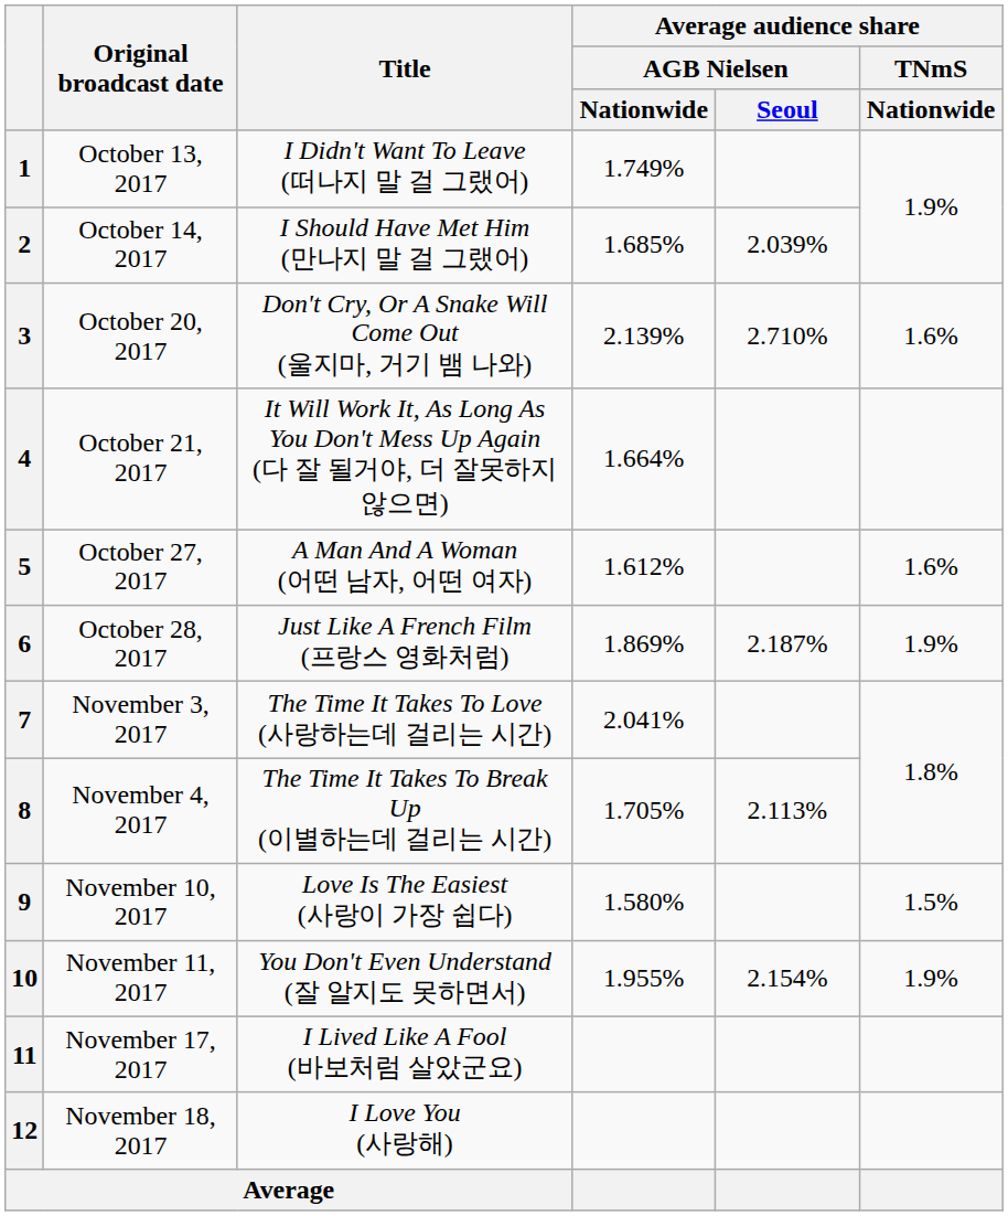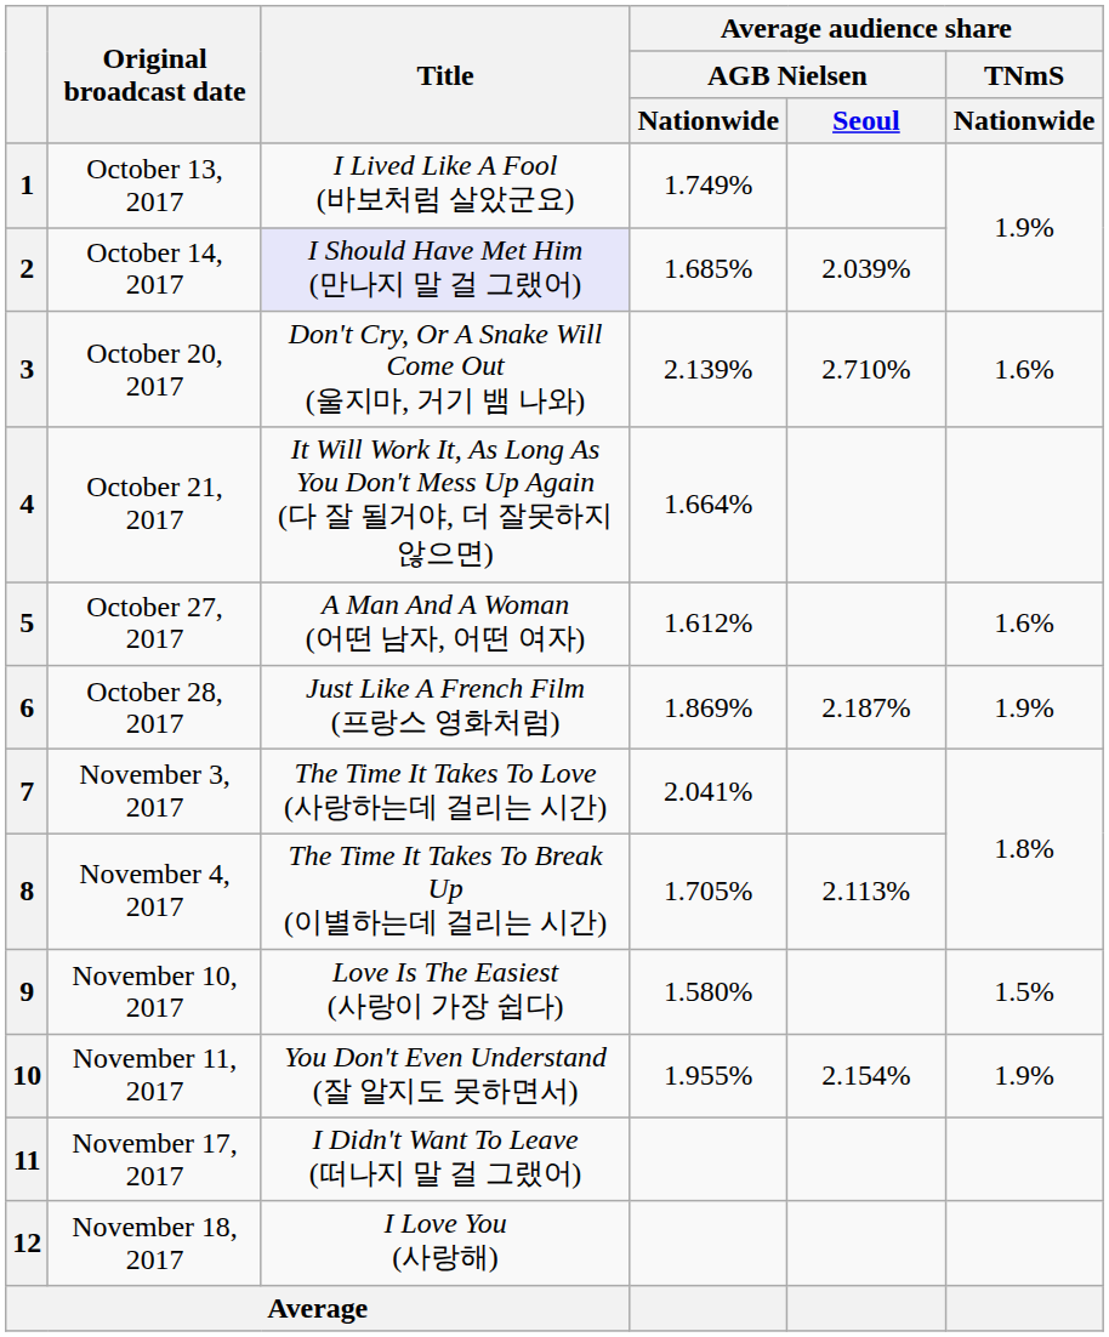1 | Title: I Didn't Want To Leave (떠나지 말 걸 그랬어) -> I Lived Like A Fool (바보처럼 살았군요)
2 | Title: no background -> lavender background
11 | Title: I Lived Like A Fool (바보처럼 살았군요) -> I Didn't Want To Leave (떠나지 말 걸 그랬어)
